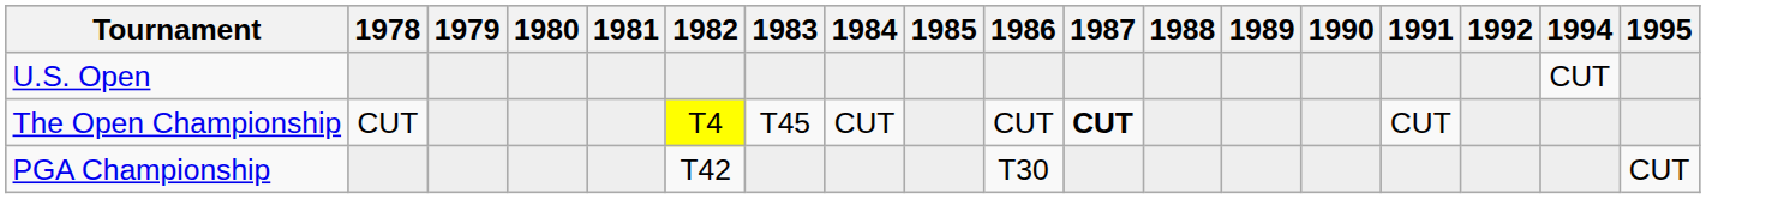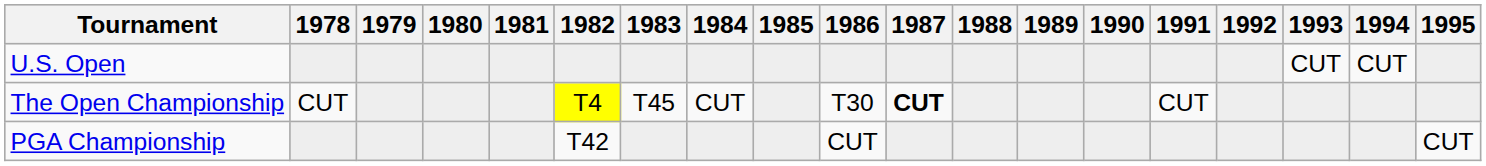+ column: 1993 | CUT
The Open Championship | 1986: CUT -> T30
PGA Championship | 1986: T30 -> CUT
